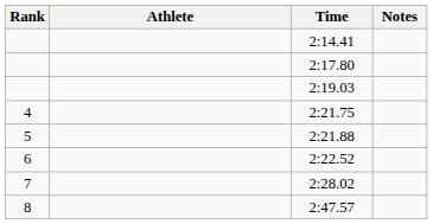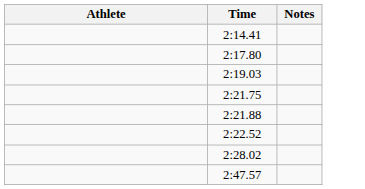- column: Rank | 4 | 5 | 6 | 7 | 8
